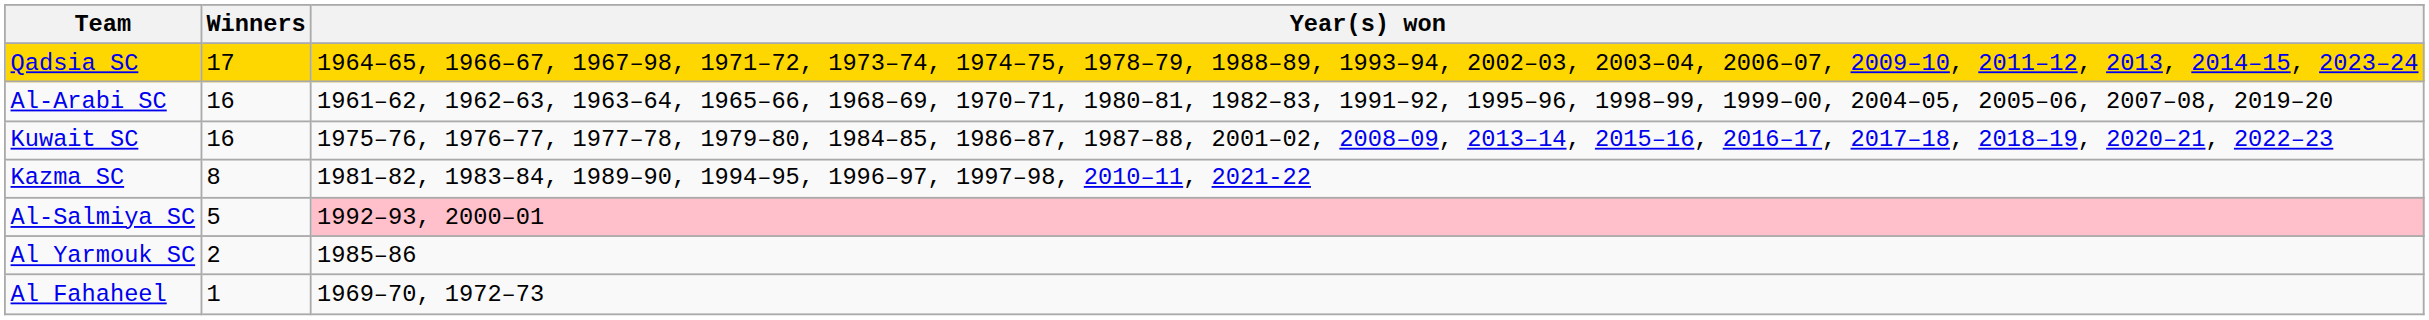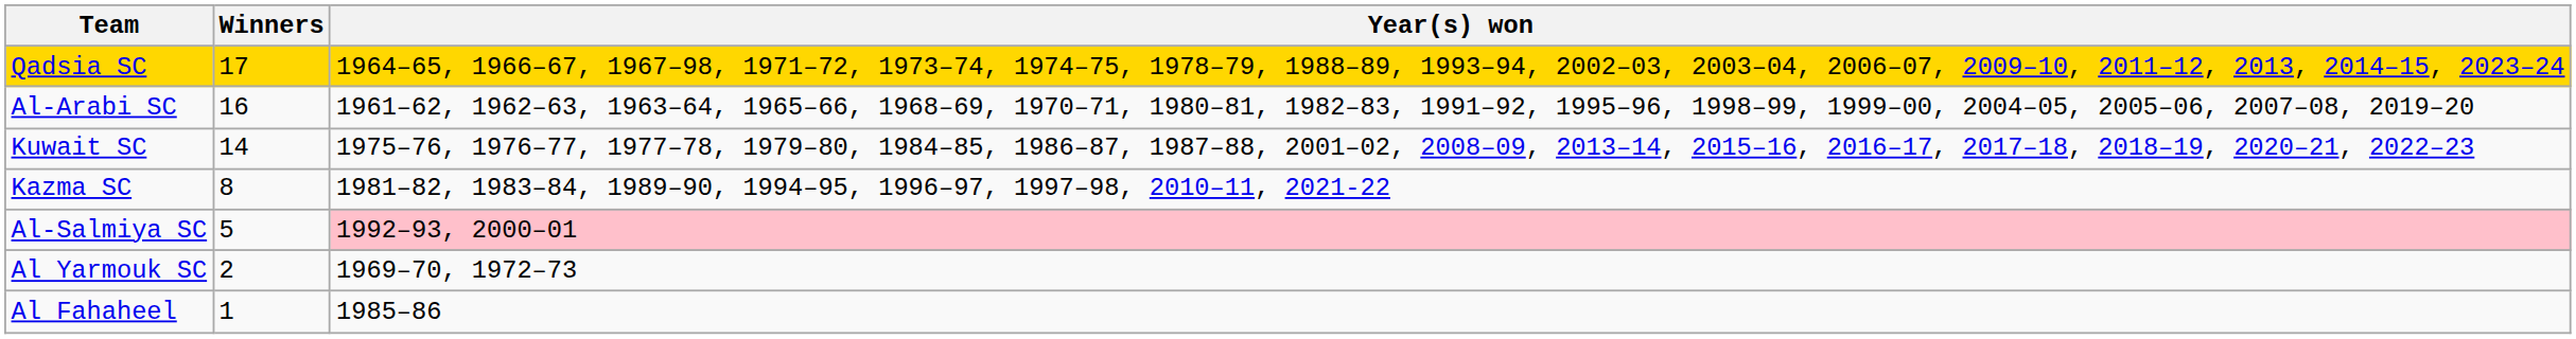Kuwait SC | Winners: 16 -> 14
Al Yarmouk SC | Year(s) won: 1985–86 -> 1969–70, 1972–73
Al Fahaheel | Year(s) won: 1969–70, 1972–73 -> 1985–86
